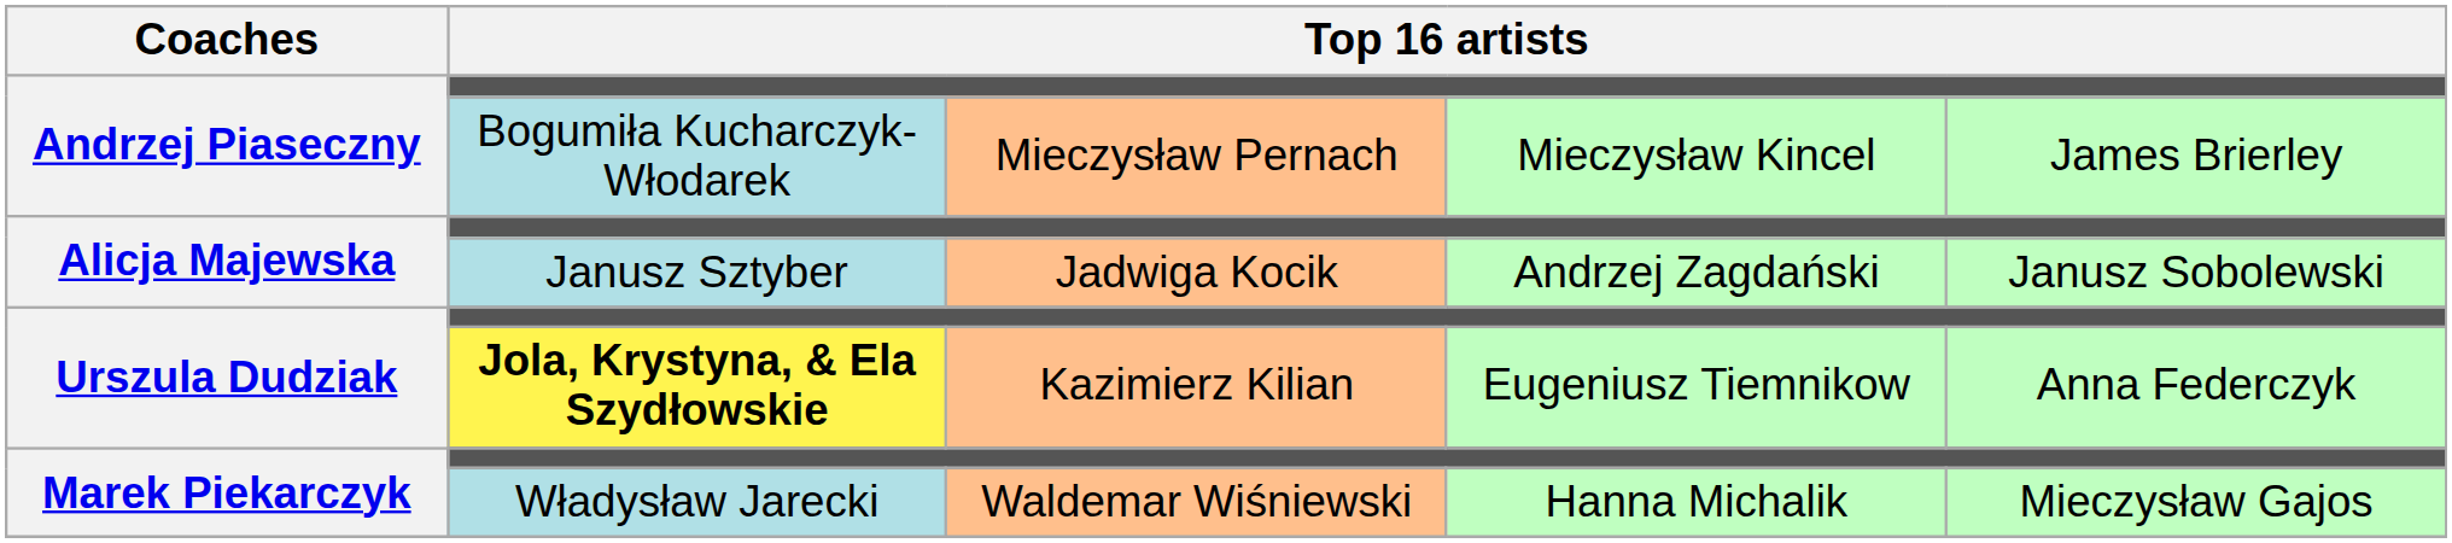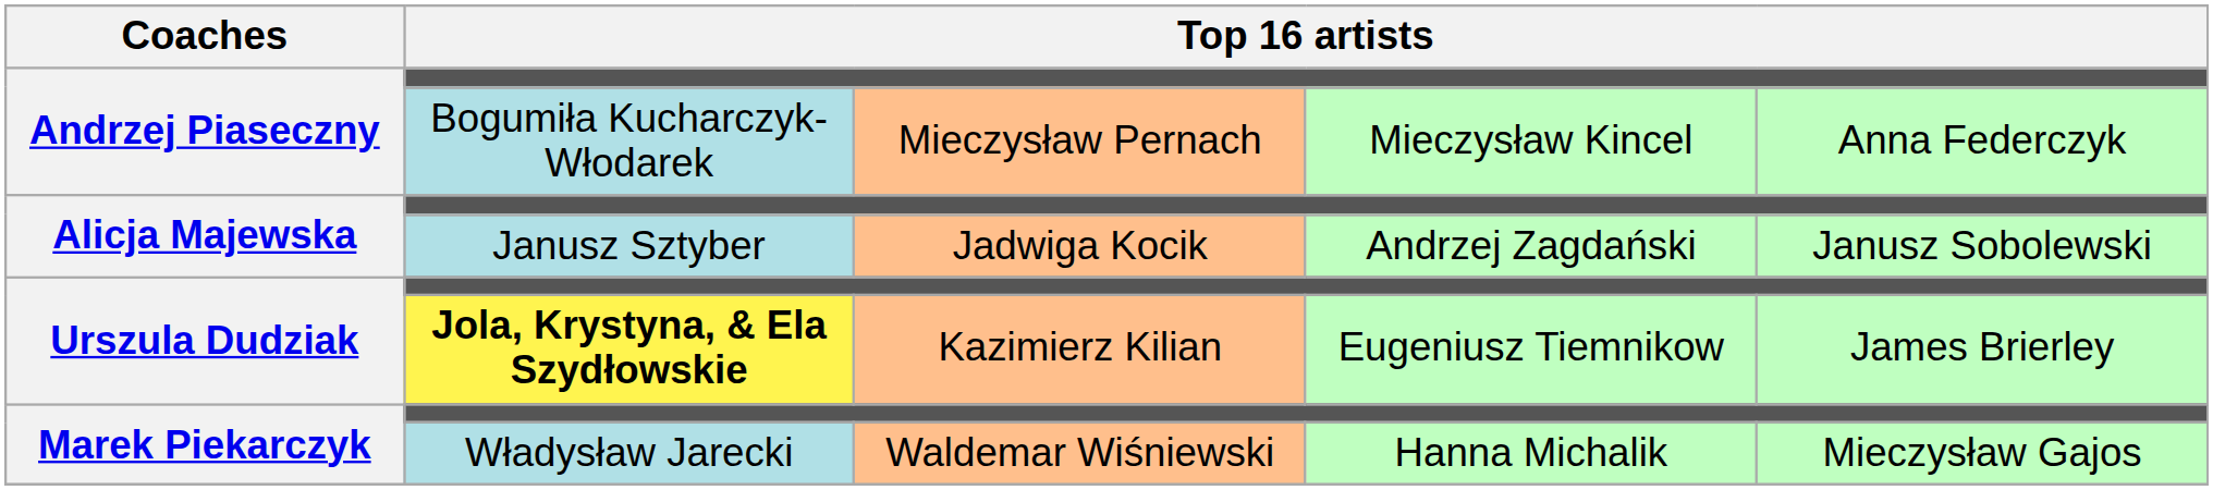Bogumiła Kucharczyk-Włodarek | column 5: James Brierley -> Anna Federczyk
Jola, Krystyna, & Ela Szydłowskie | column 5: Anna Federczyk -> James Brierley
